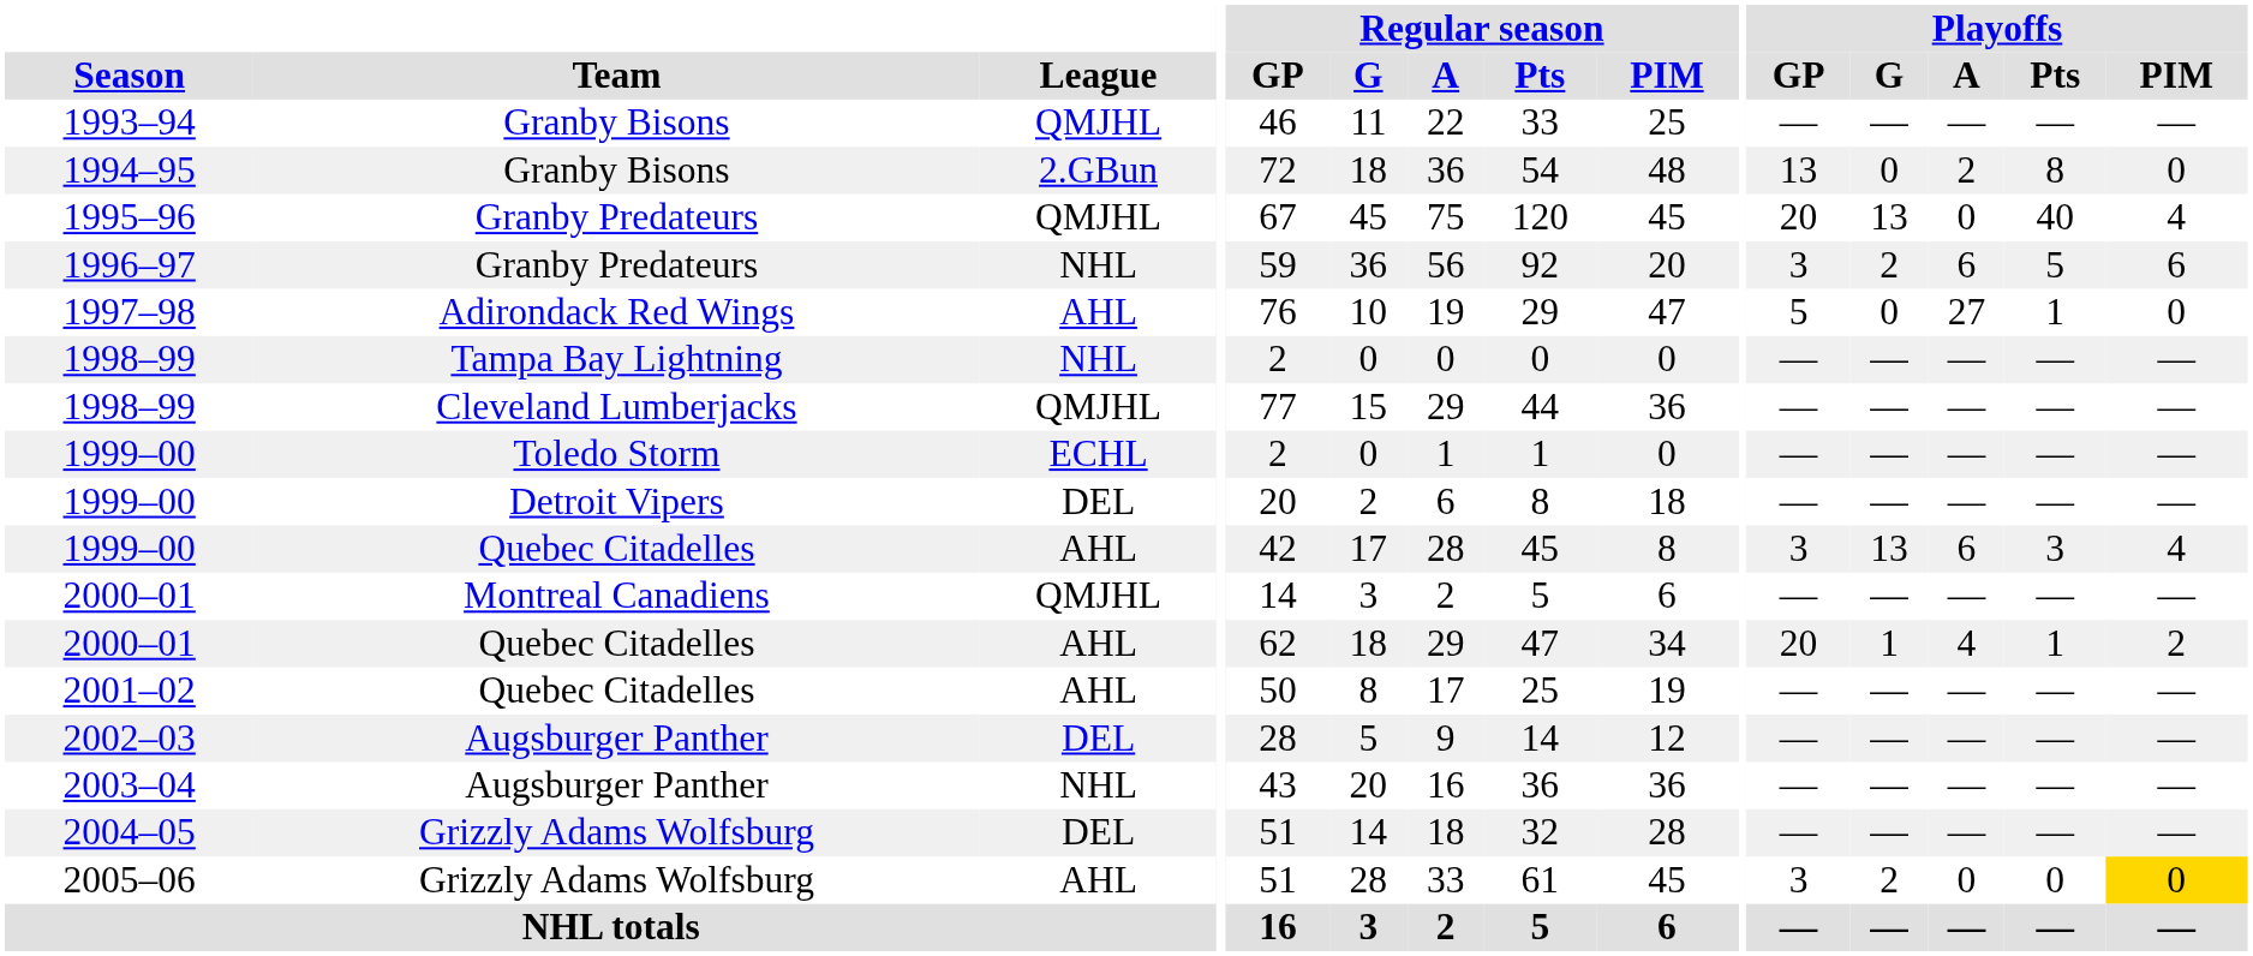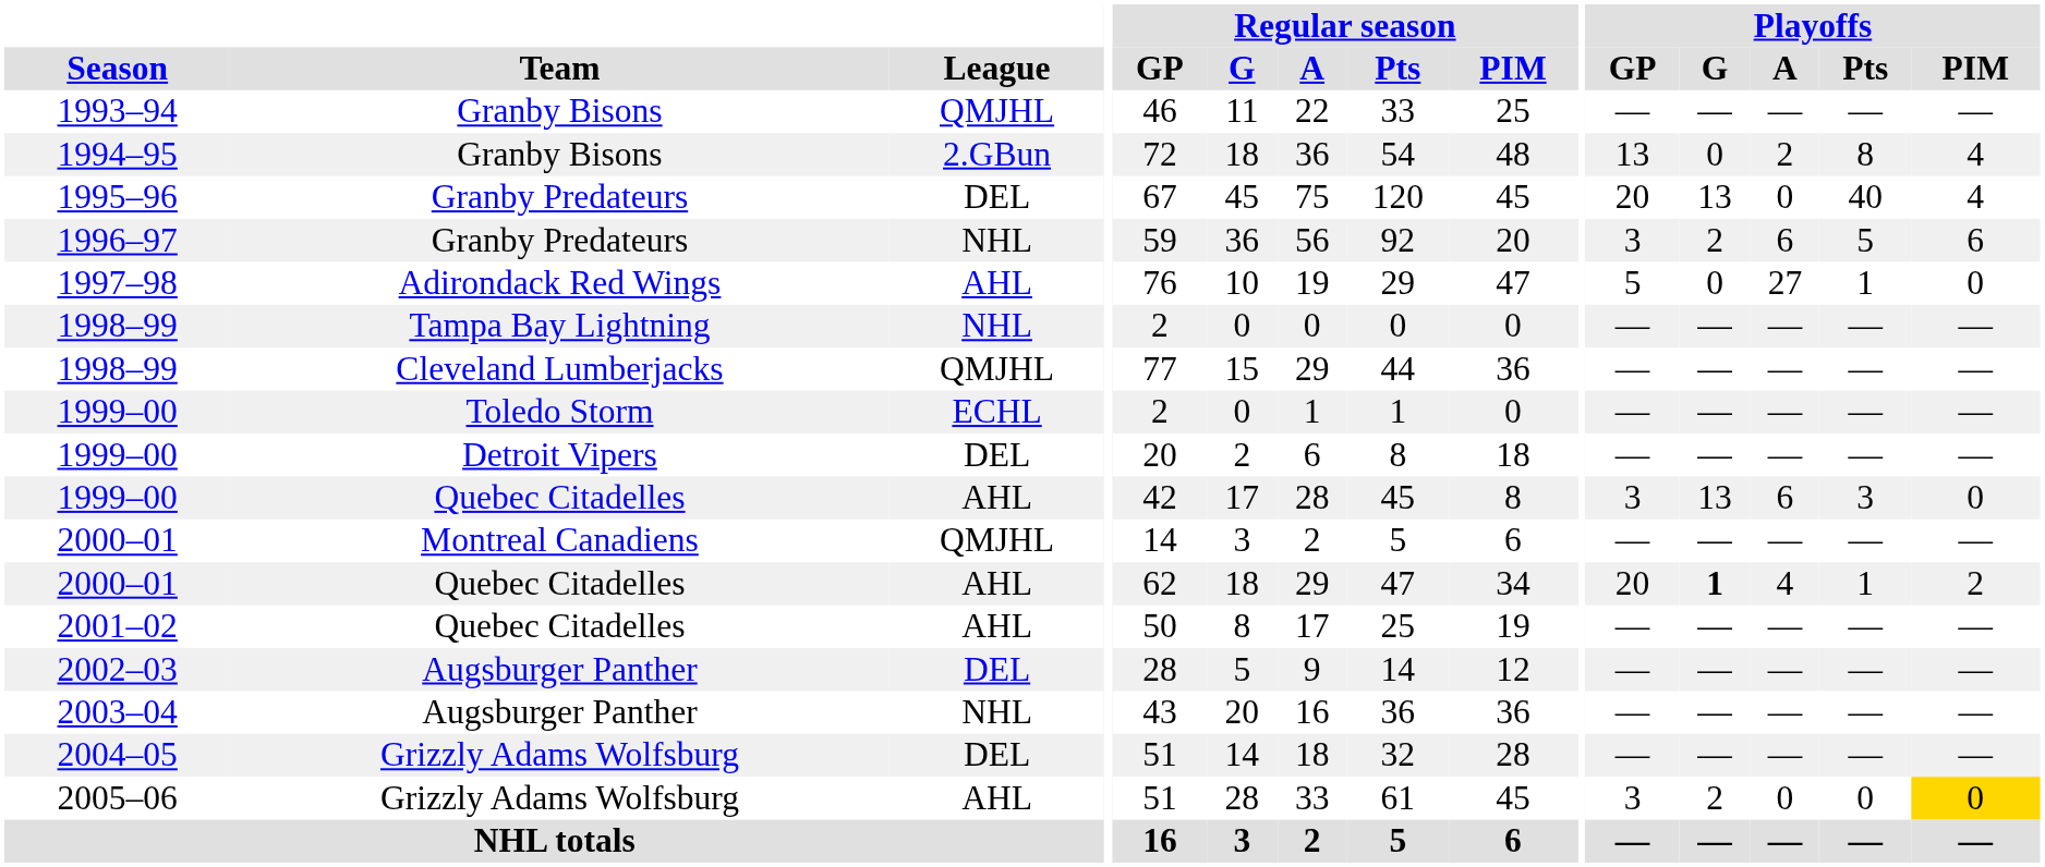1994–95 | Playoffs / PIM: 0 -> 4
1995–96 | League: QMJHL -> DEL
1999–00 / Quebec Citadelles | Playoffs / PIM: 4 -> 0
2000–01 / Quebec Citadelles | Playoffs / G: normal -> bold
